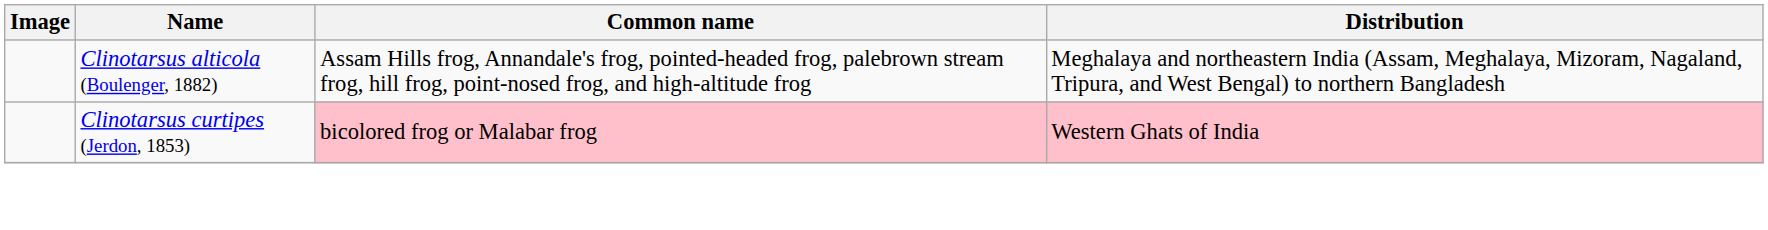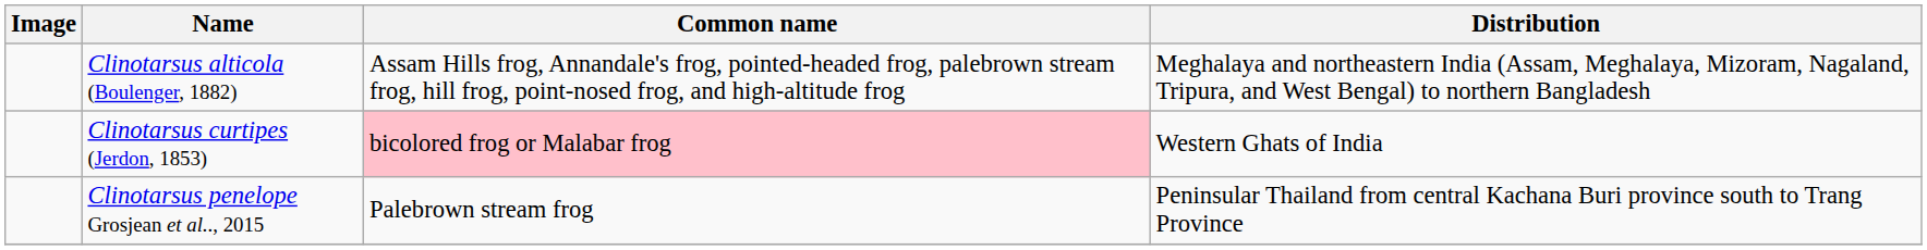Clinotarsus curtipes (Jerdon, 1853) | Distribution: pink background -> no background
+ row: Clinotarsus penelope Grosjean et al.., 2015 | Palebrown stream frog | Peninsular Thailand from central Kachana Buri province south to Trang Province
